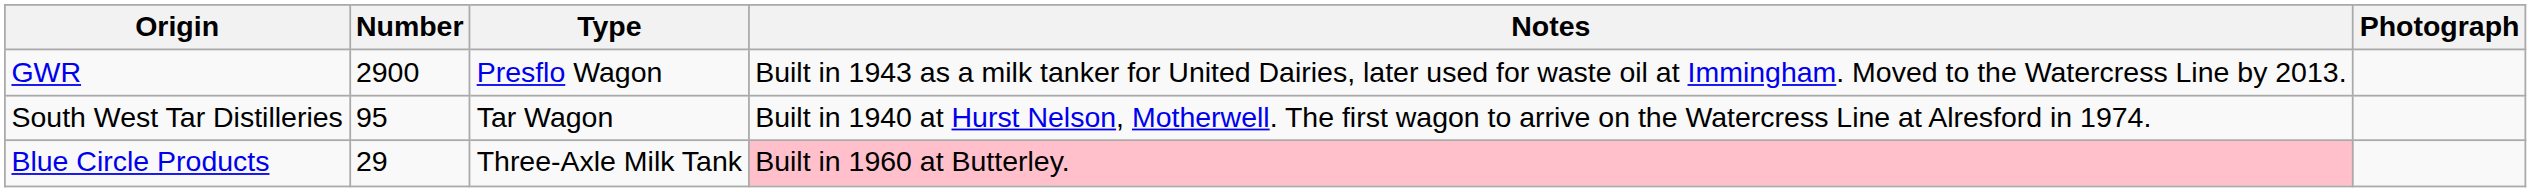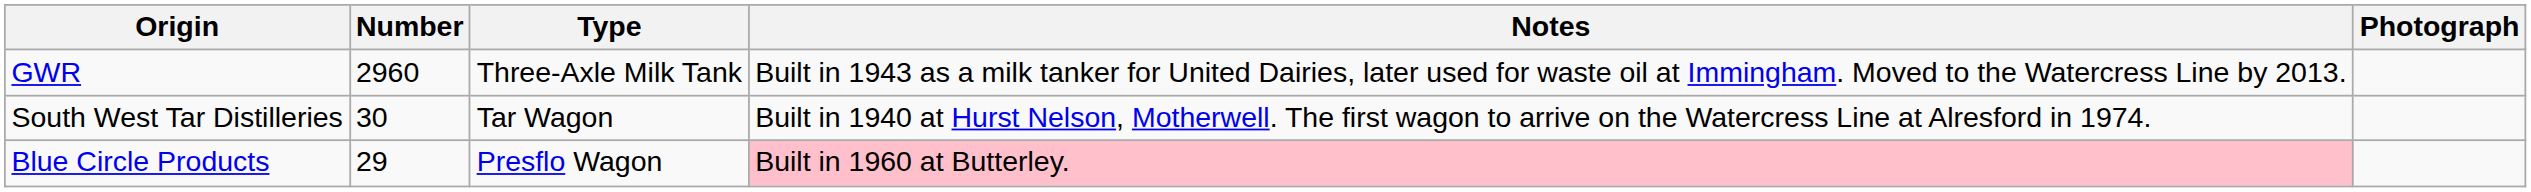GWR | Number: 2900 -> 2960
GWR | Type: Presflo Wagon -> Three-Axle Milk Tank
South West Tar Distilleries | Number: 95 -> 30
Blue Circle Products | Type: Three-Axle Milk Tank -> Presflo Wagon
